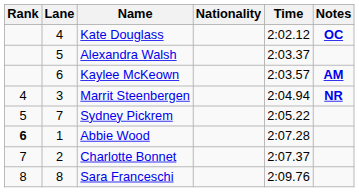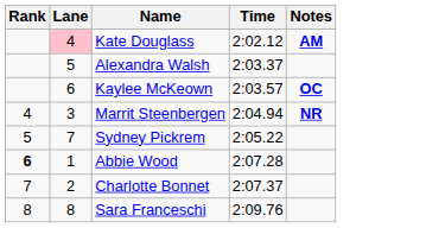- column: Nationality
Kate Douglass | Lane: no background -> pink background
Kate Douglass | Notes: OC -> AM
Kaylee McKeown | Notes: AM -> OC
